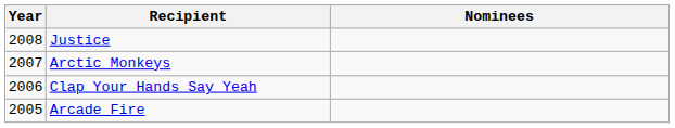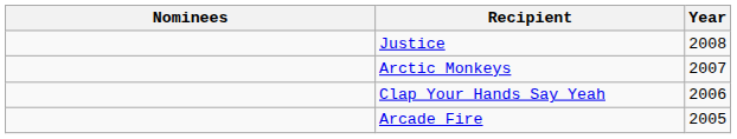columns swapped: Year <-> Nominees
